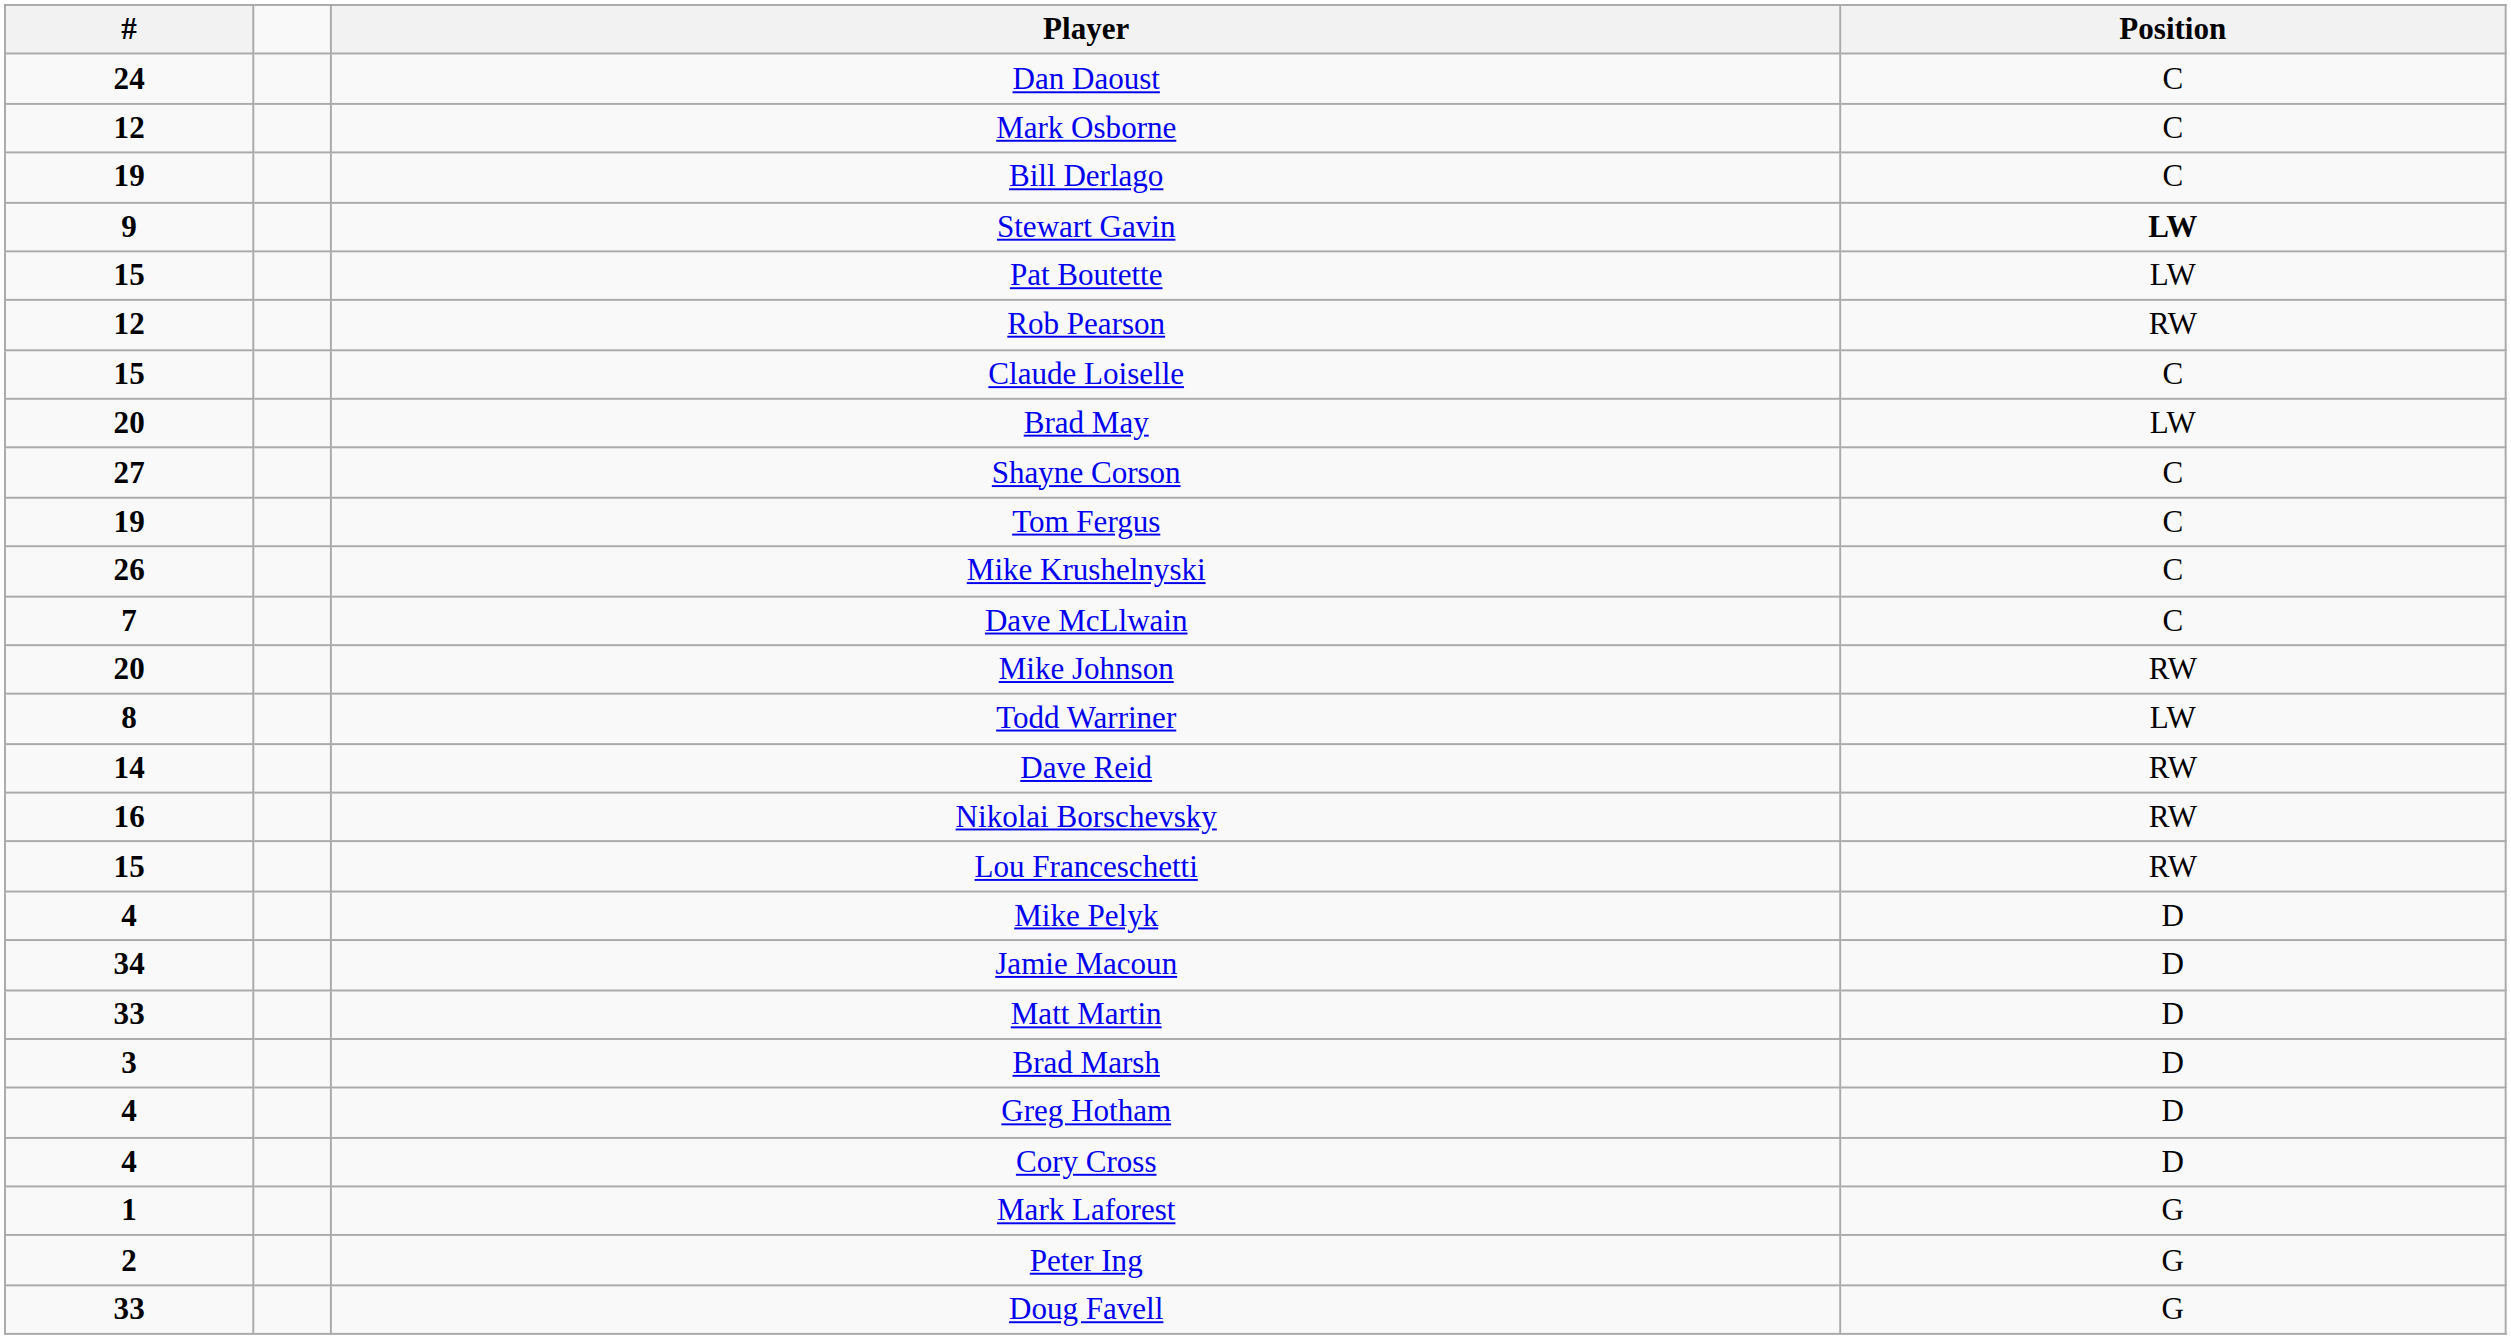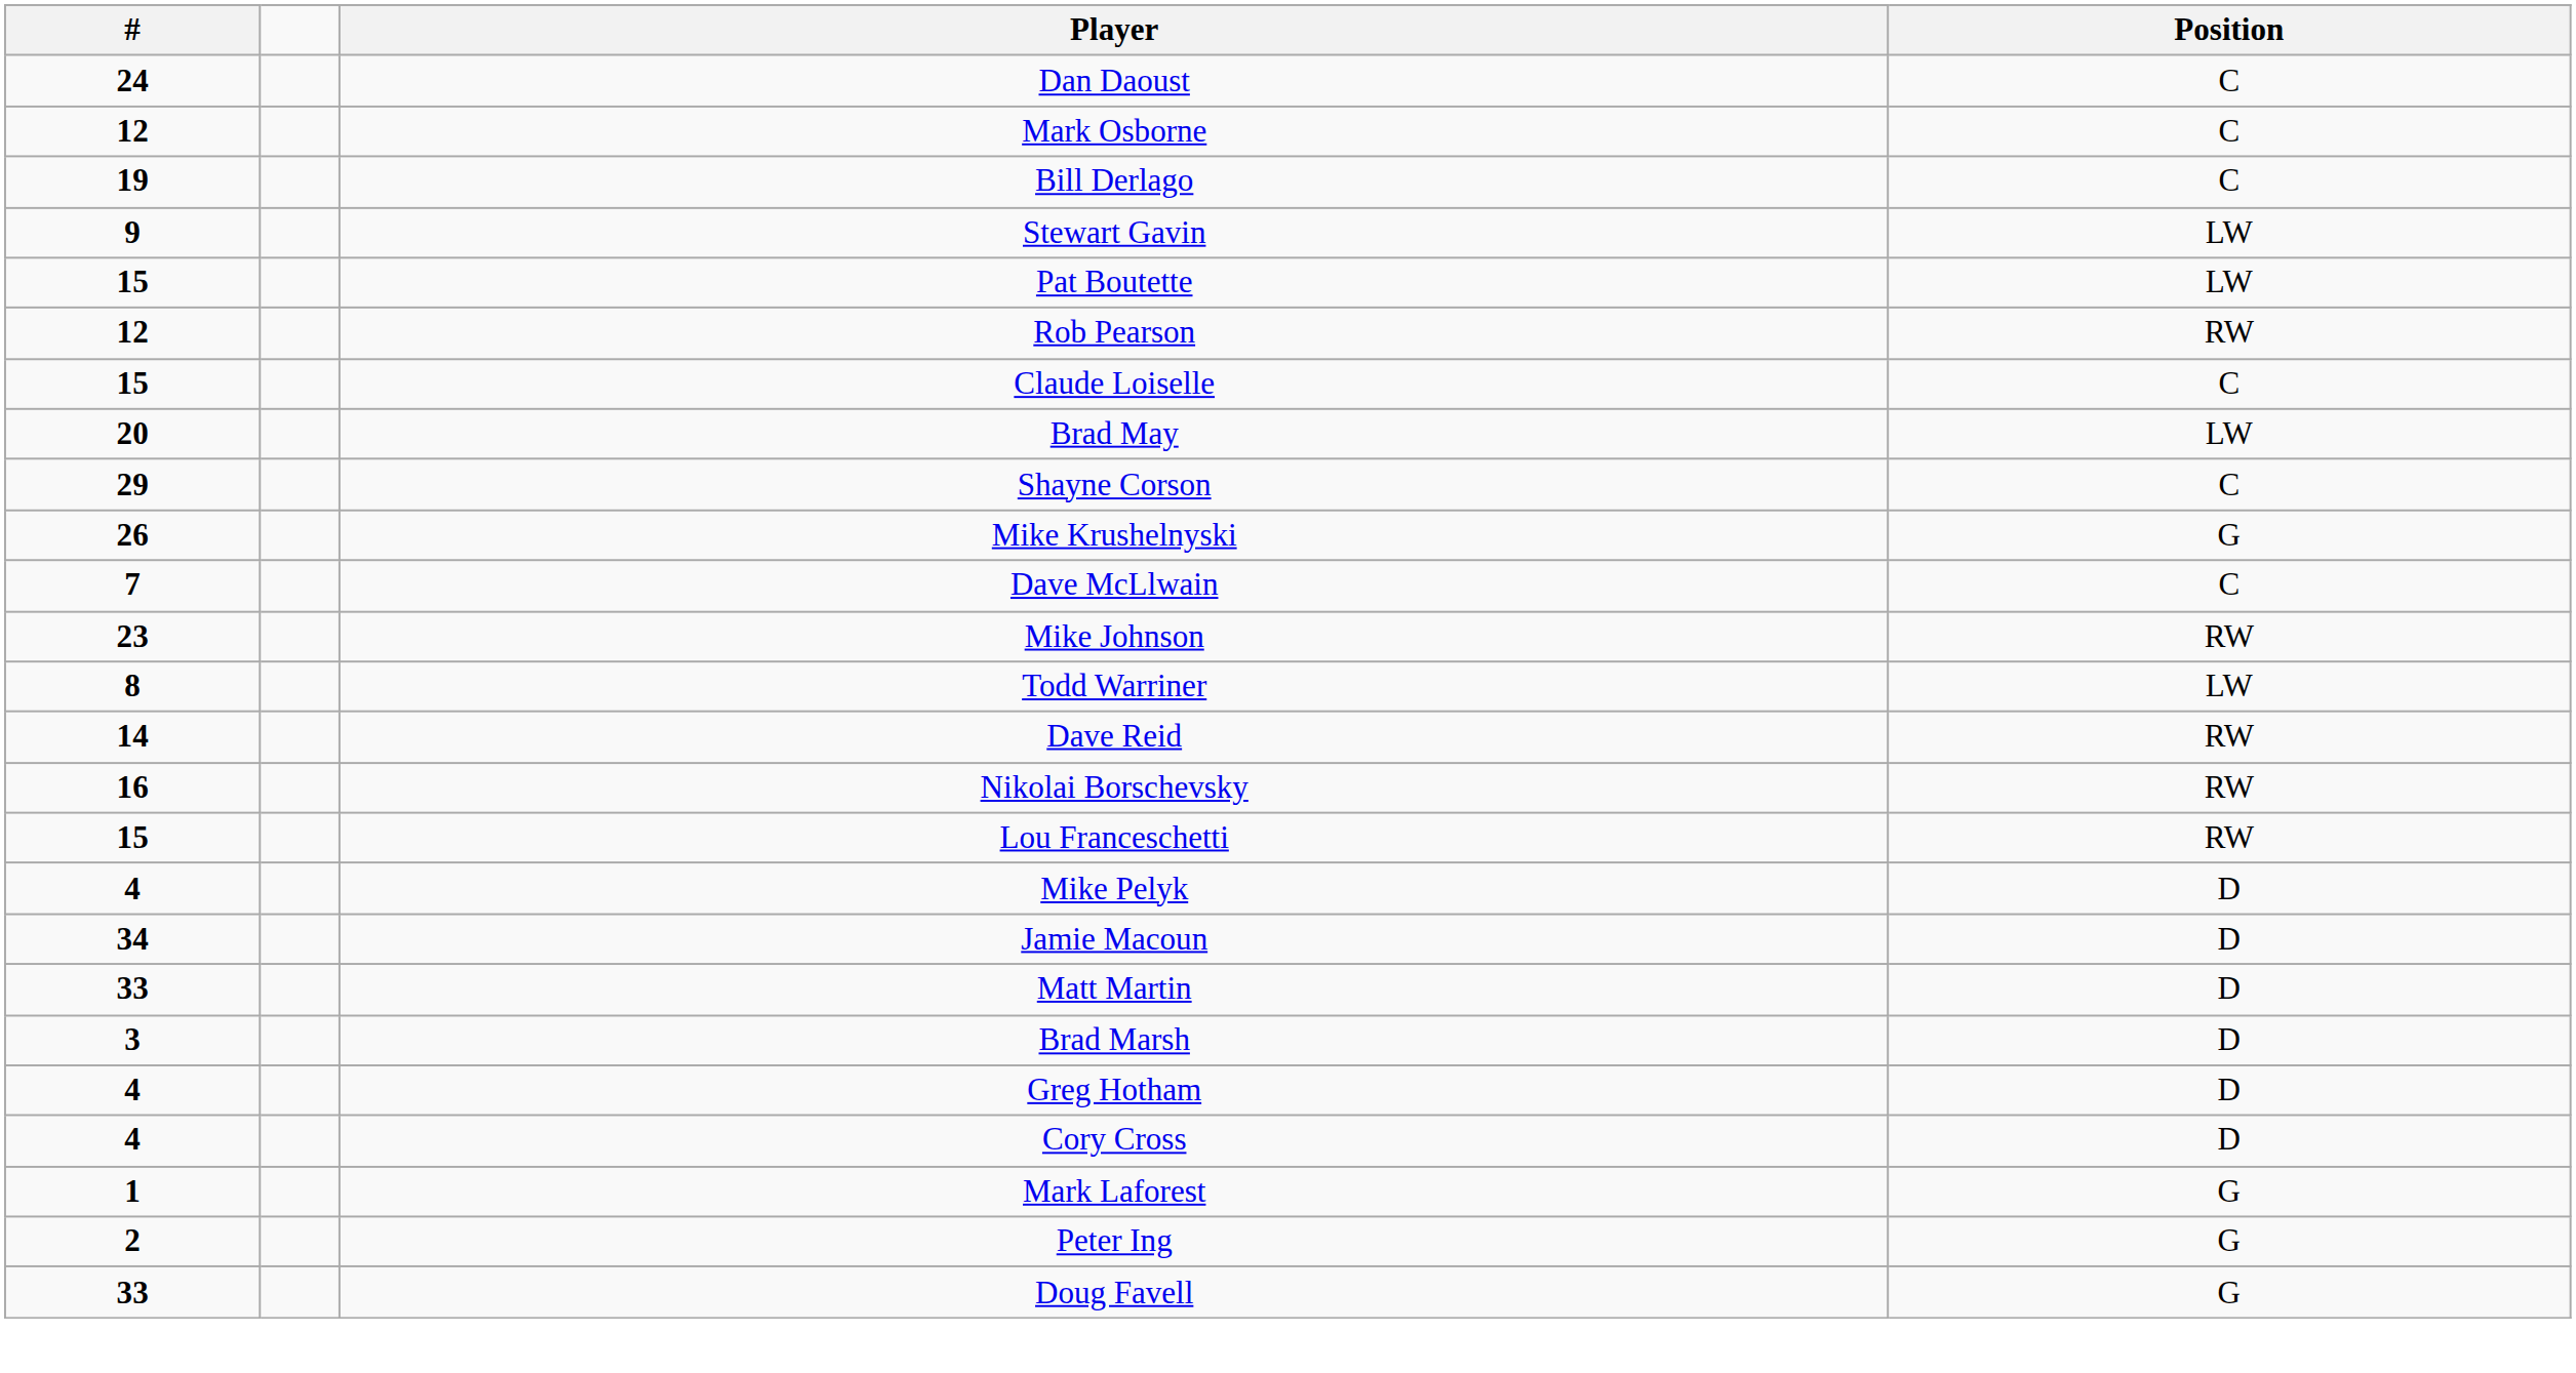Stewart Gavin | Position: bold -> normal
Shayne Corson | #: 27 -> 29
- row: 19 | Tom Fergus | C
Mike Krushelnyski | Position: C -> G
Mike Johnson | #: 20 -> 23
